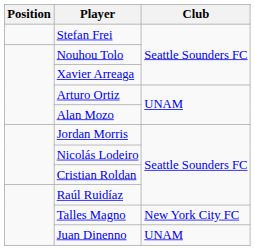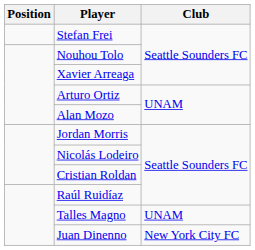Talles Magno | Club: New York City FC -> UNAM
Juan Dinenno | Club: UNAM -> New York City FC
